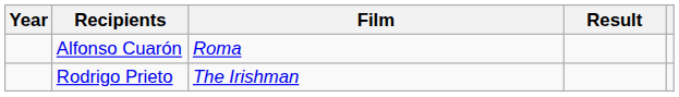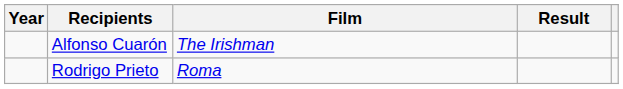Alfonso Cuarón | Film: Roma -> The Irishman
Rodrigo Prieto | Film: The Irishman -> Roma
